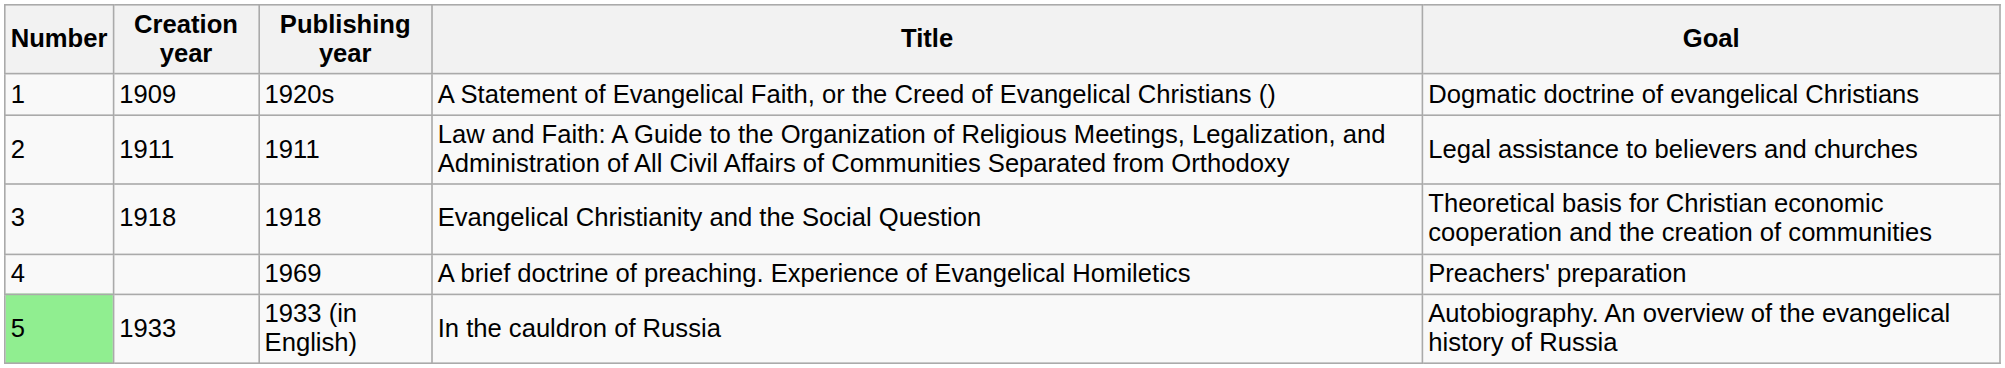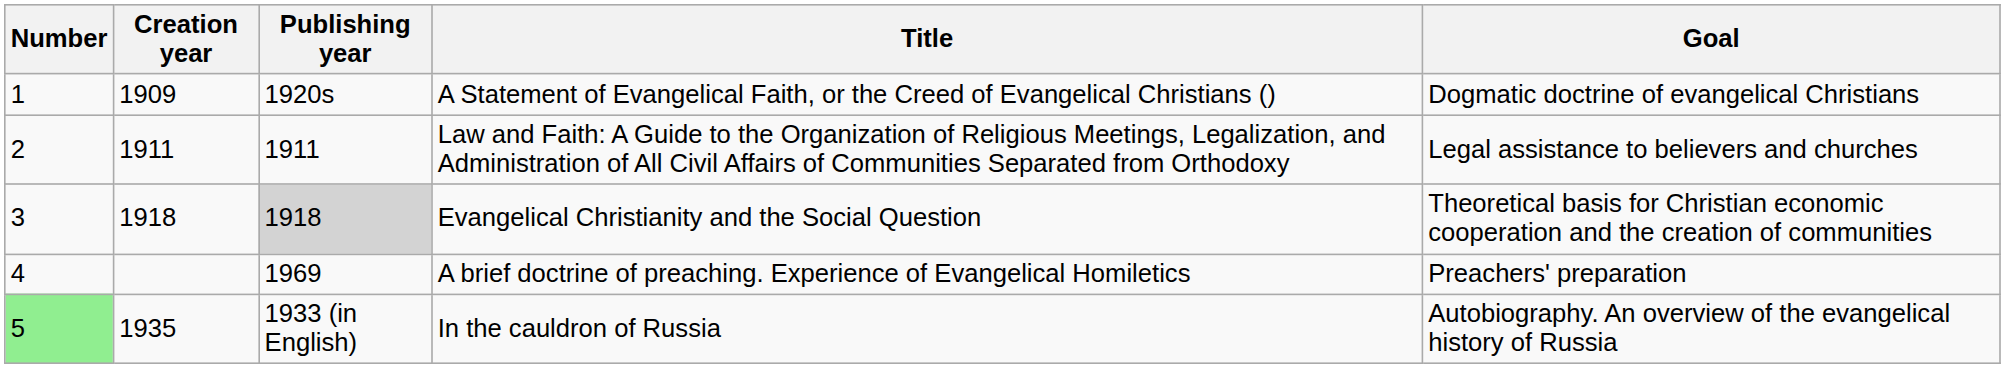Evangelical Christianity and the Social Question | Publishing year: no background -> lightgrey background
In the cauldron of Russia | Creation year: 1933 -> 1935
